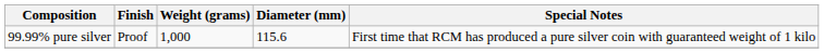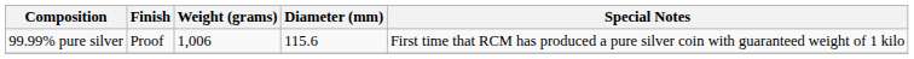99.99% pure silver | Weight (grams): 1,000 -> 1,006
